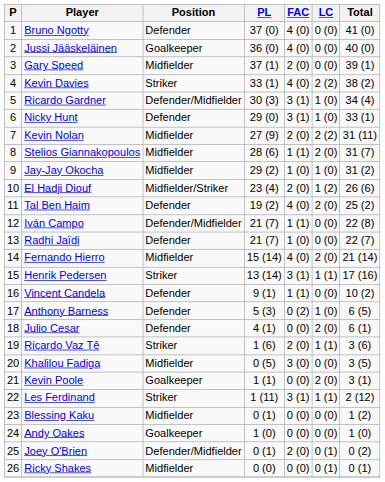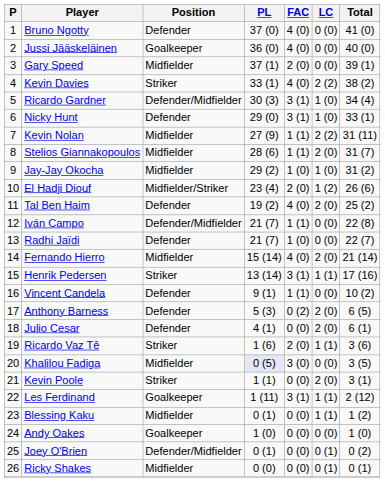Kevin Nolan | FAC: 2 (0) -> 1 (1)
Anthony Barness | LC: 1 (0) -> 2 (0)
Khalilou Fadiga | PL: no background -> lavender background
Kevin Poole | Position: Goalkeeper -> Striker
Les Ferdinand | Position: Striker -> Goalkeeper
Blessing Kaku | LC: 0 (0) -> 1 (1)
Joey O'Brien | FAC: 2 (0) -> 0 (0)
